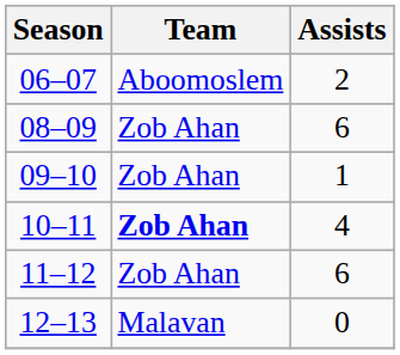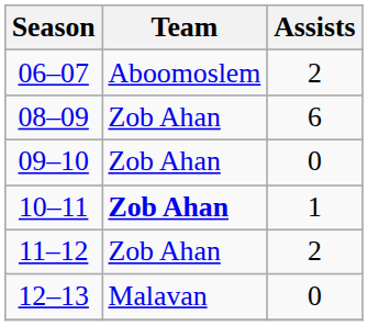09–10 | Assists: 1 -> 0
10–11 | Assists: 4 -> 1
11–12 | Assists: 6 -> 2
